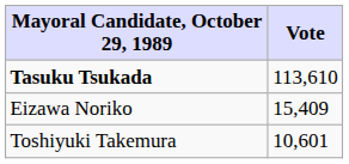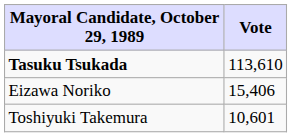Eizawa Noriko | Vote: 15,409 -> 15,406
